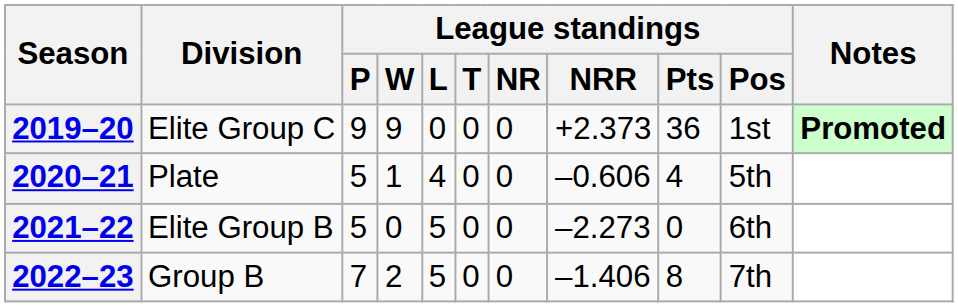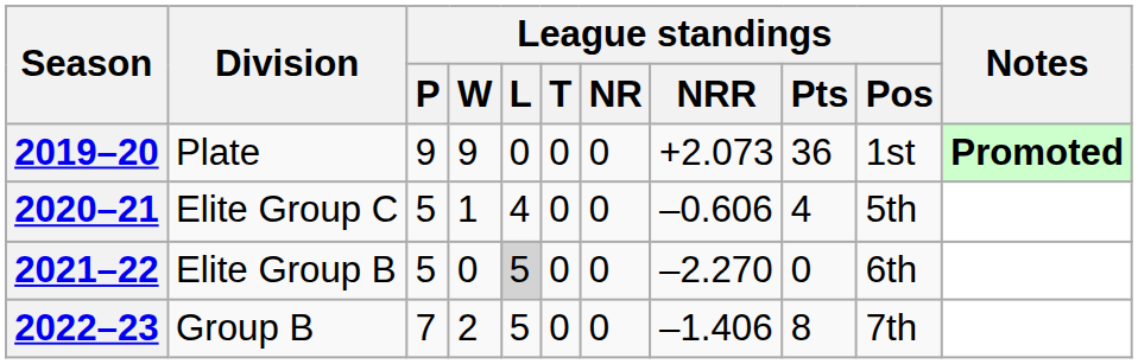2019–20 | Division: Elite Group C -> Plate
2019–20 | League standings / NRR: +2.373 -> +2.073
2020–21 | Division: Plate -> Elite Group C
2021–22 | League standings / L: no background -> lightgrey background
2021–22 | League standings / NRR: –2.273 -> –2.270
